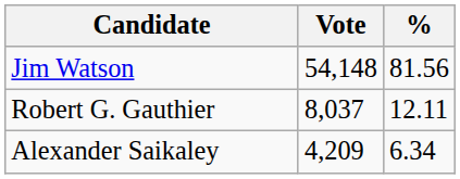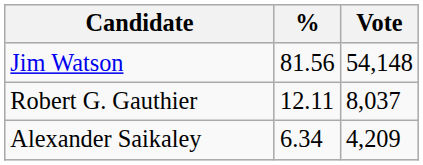columns swapped: Vote <-> %
